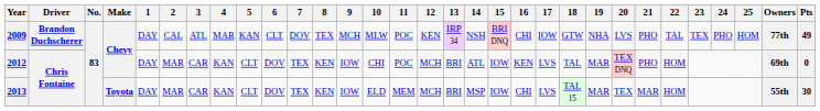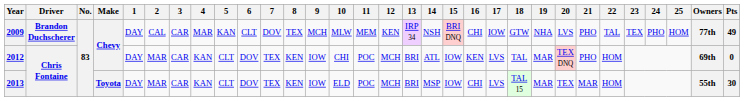2009 | 3: ATL -> CAR
2009 | 11: POC -> MEM
2013 | 11: MEM -> POC
